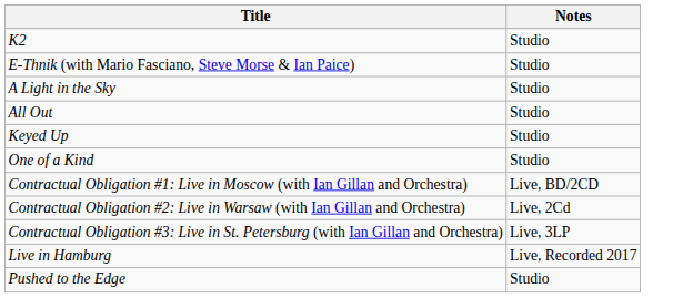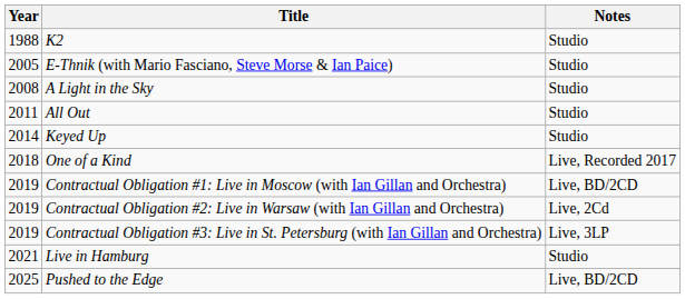+ column: Year | 1988 | 2005 | 2008 | 2011 | 2014 | 2018 | 2019 | 2019 | 2019 | 2021 | 2025
One of a Kind | Notes: Studio -> Live, Recorded 2017
Live in Hamburg | Notes: Live, Recorded 2017 -> Studio
Pushed to the Edge | Notes: Studio -> Live, BD/2CD
